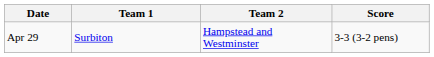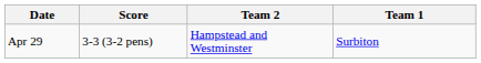columns swapped: Team 1 <-> Score
